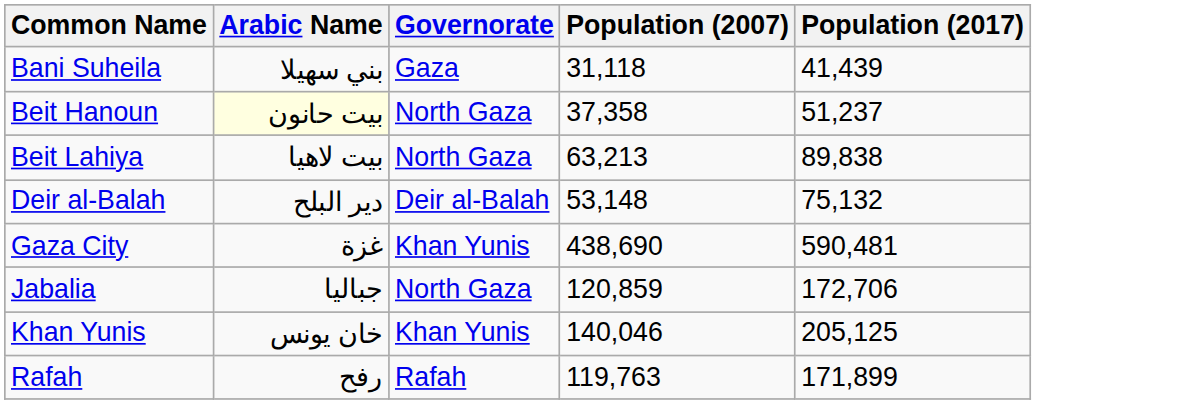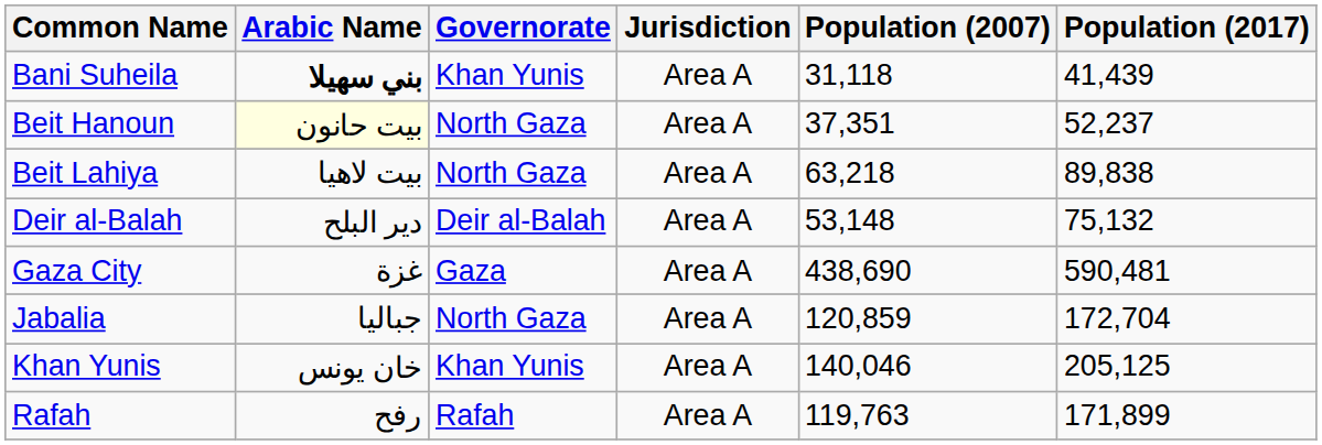+ column: Jurisdiction | Area A | Area A | Area A | Area A | Area A | Area A | Area A | Area A
Bani Suheila | Arabic Name: normal -> bold
Bani Suheila | Governorate: Gaza -> Khan Yunis
Beit Hanoun | Population (2007): 37,358 -> 37,351
Beit Hanoun | Population (2017): 51,237 -> 52,237
Beit Lahiya | Population (2007): 63,213 -> 63,218
Gaza City | Governorate: Khan Yunis -> Gaza
Jabalia | Population (2017): 172,706 -> 172,704
